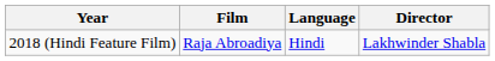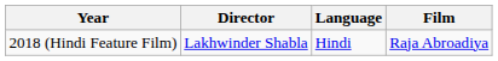columns swapped: Film <-> Director
